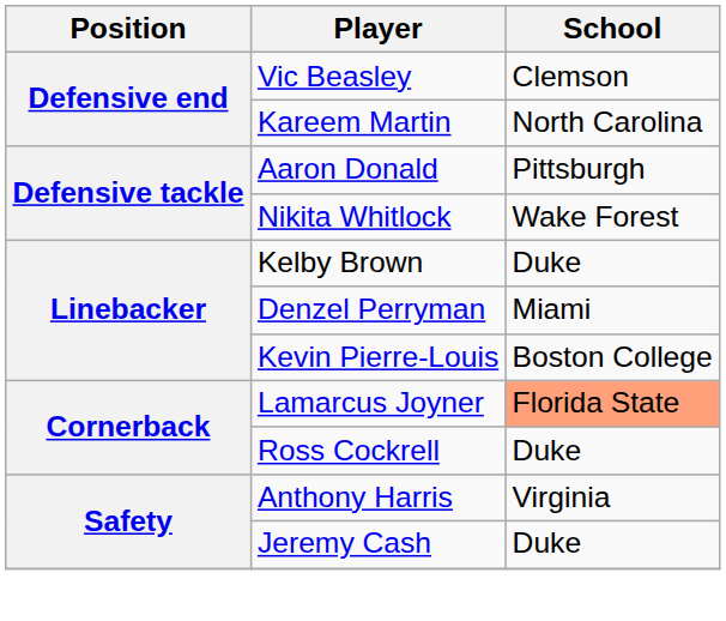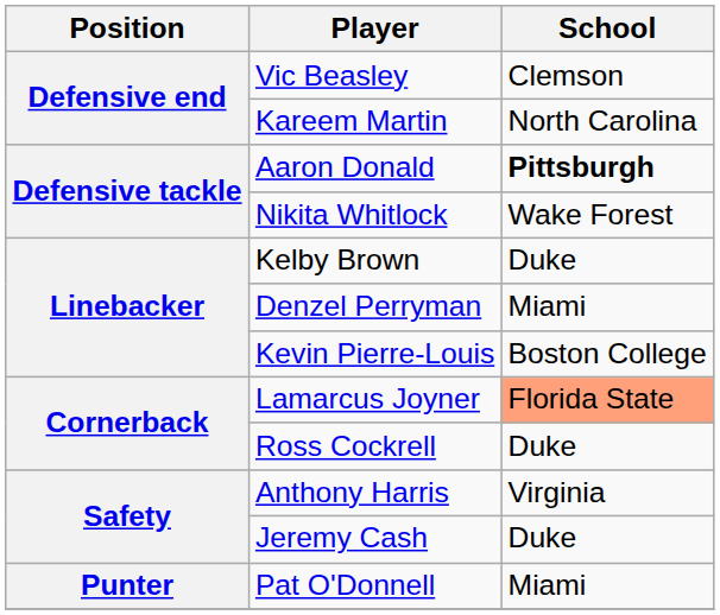Aaron Donald | School: normal -> bold
+ row: Punter | Pat O'Donnell | Miami
